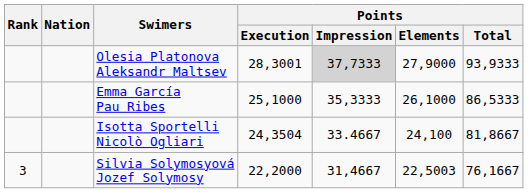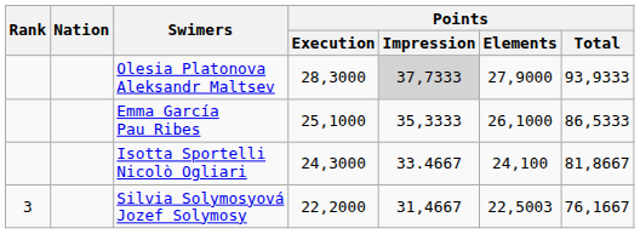Olesia Platonova Aleksandr Maltsev | Points / Execution: 28,3001 -> 28,3000
Isotta Sportelli Nicolò Ogliari | Points / Execution: 24,3504 -> 24,3000
